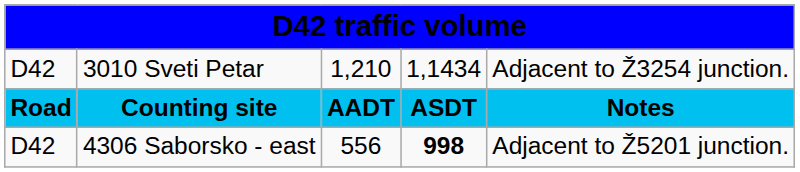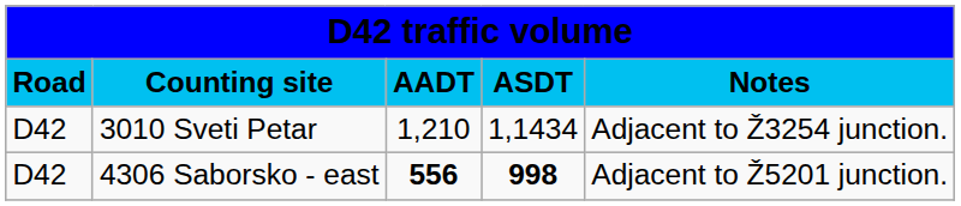rows swapped: Counting site <-> 3010 Sveti Petar
4306 Saborsko - east | column 3: normal -> bold
